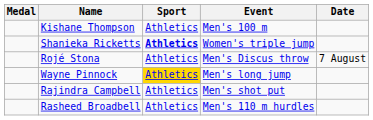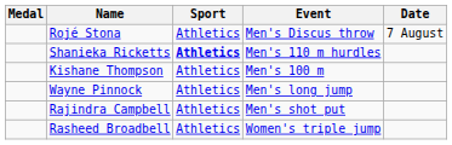rows swapped: Rojé Stona <-> Kishane Thompson
Shanieka Ricketts | Event: Women's triple jump -> Men's 110 m hurdles
Wayne Pinnock | Sport: gold background -> no background
Rasheed Broadbell | Event: Men's 110 m hurdles -> Women's triple jump
